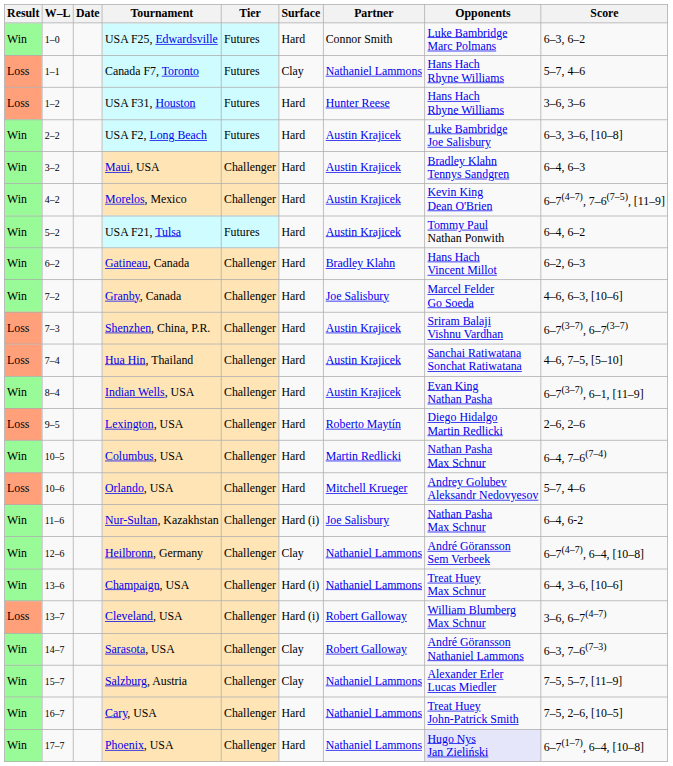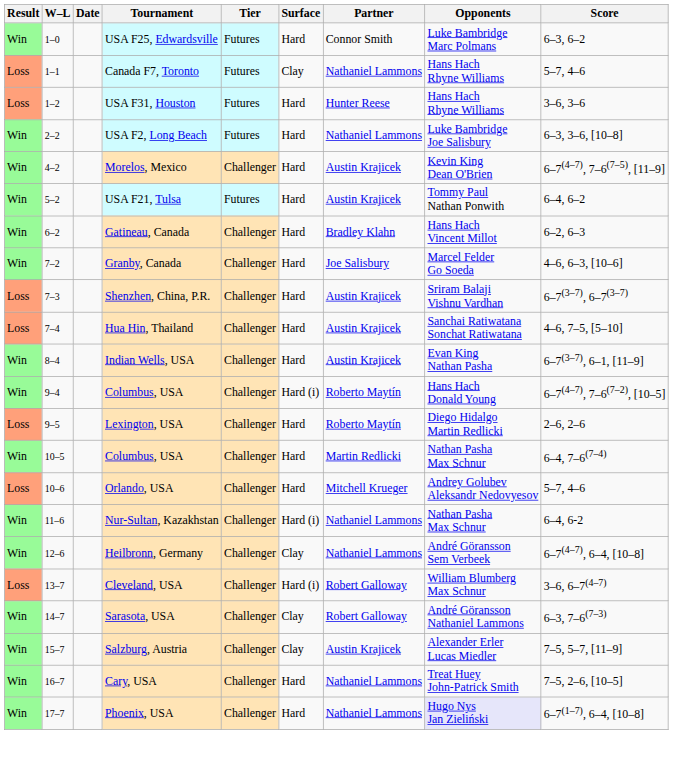USA F2, Long Beach | Partner: Austin Krajicek -> Nathaniel Lammons
- row: Win | 3–2 | Maui, USA | Challenger | Hard | Austin Krajicek | Bradley Klahn Tennys Sandgren | 6–4, 6–3
+ row: Win | 9–4 | Columbus, USA | Challenger | Hard (i) | Roberto Maytín | Hans Hach Donald Young | 6–7(4–7), 7–6(7–2), [10–5]
Nur-Sultan, Kazakhstan | Partner: Joe Salisbury -> Nathaniel Lammons
- row: Win | 13–6 | Champaign, USA | Challenger | Hard (i) | Nathaniel Lammons | Treat Huey Max Schnur | 6–4, 3–6, [10–6]
Salzburg, Austria | Partner: Nathaniel Lammons -> Austin Krajicek
